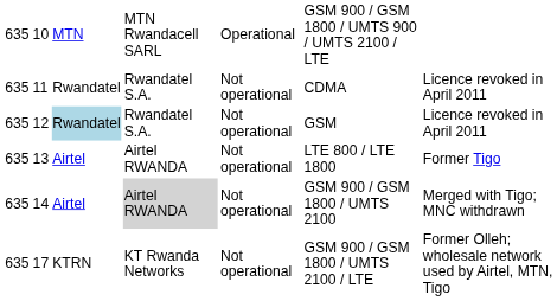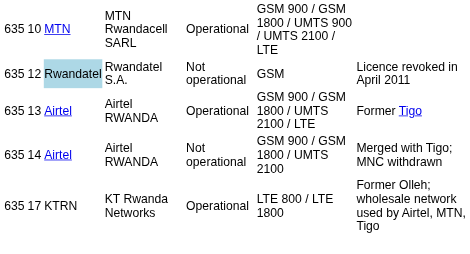- row: 635 | 11 | Rwandatel | Rwandatel S.A. | Not operational | CDMA | Licence revoked in April 2011
13 | column 5: Not operational -> Operational
13 | column 6: LTE 800 / LTE 1800 -> GSM 900 / GSM 1800 / UMTS 2100 / LTE
14 | column 4: lightgrey background -> no background
17 | column 5: Not operational -> Operational
17 | column 6: GSM 900 / GSM 1800 / UMTS 2100 / LTE -> LTE 800 / LTE 1800
